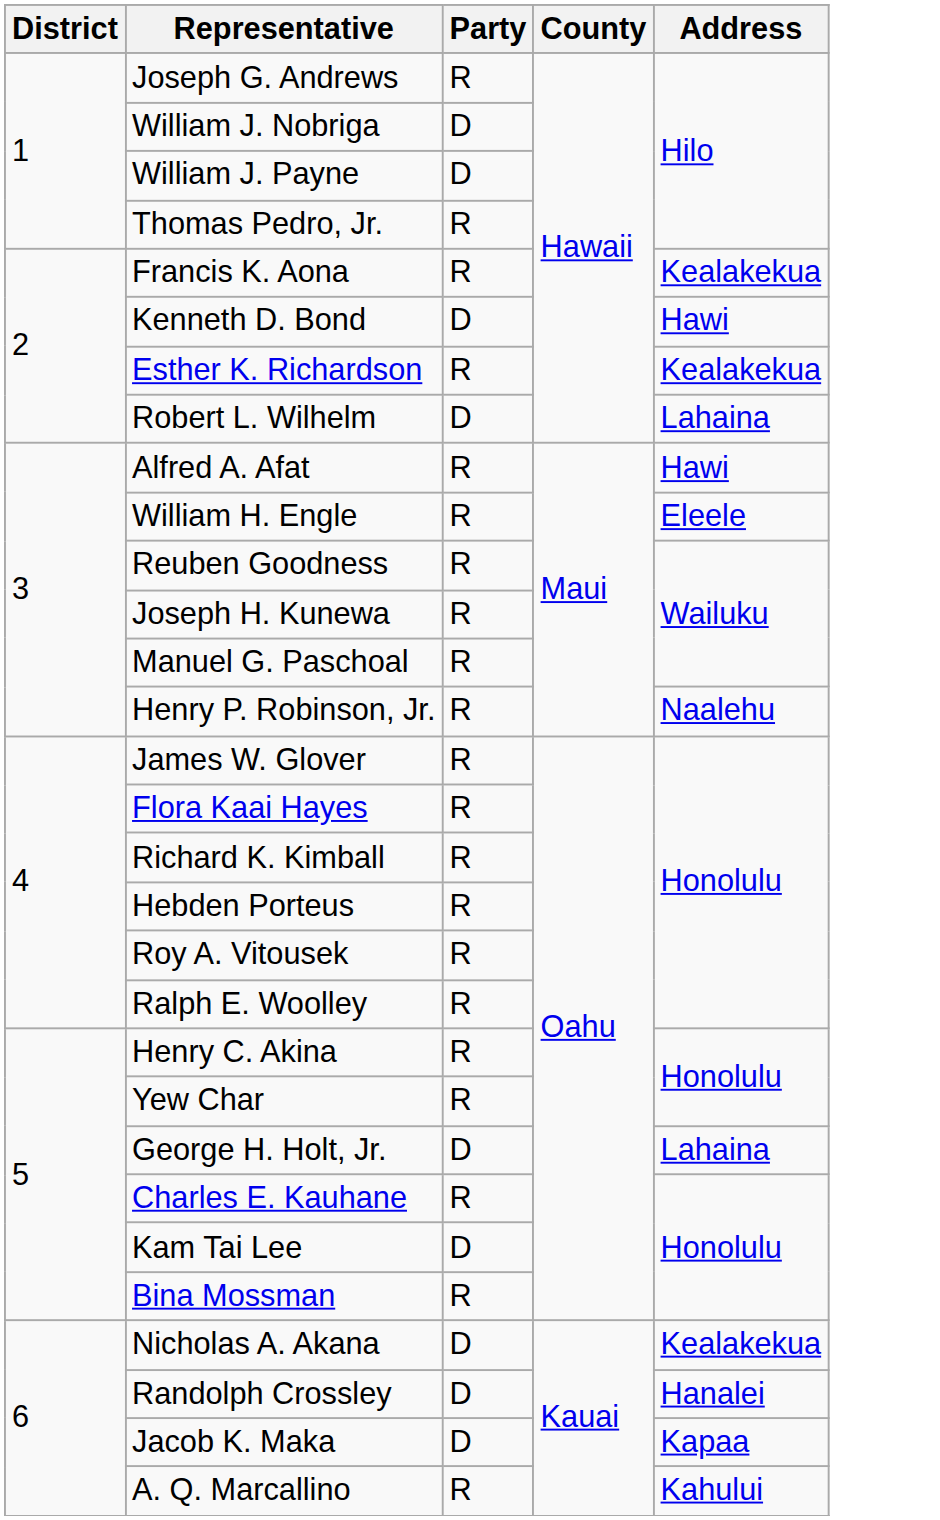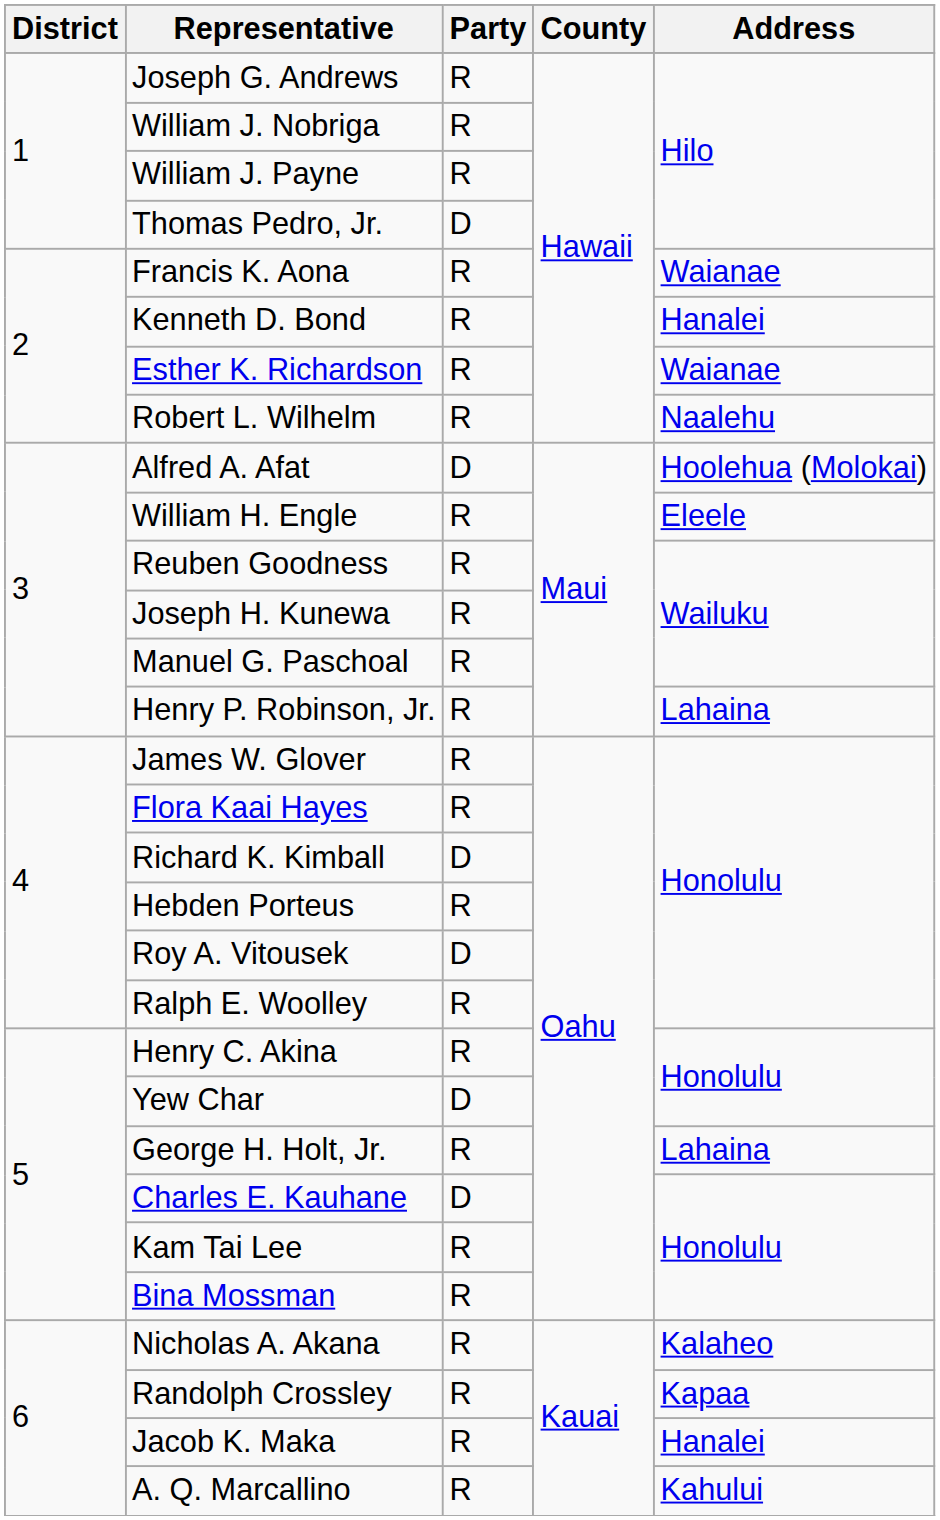William J. Nobriga | Party: D -> R
William J. Payne | Party: D -> R
Thomas Pedro, Jr. | Party: R -> D
Francis K. Aona | Address: Kealakekua -> Waianae
Kenneth D. Bond | Party: D -> R
Kenneth D. Bond | Address: Hawi -> Hanalei
Esther K. Richardson | Address: Kealakekua -> Waianae
Robert L. Wilhelm | Party: D -> R
Robert L. Wilhelm | Address: Lahaina -> Naalehu
Alfred A. Afat | Party: R -> D
Alfred A. Afat | Address: Hawi -> Hoolehua (Molokai)
Henry P. Robinson, Jr. | Address: Naalehu -> Lahaina
Richard K. Kimball | Party: R -> D
Roy A. Vitousek | Party: R -> D
Yew Char | Party: R -> D
George H. Holt, Jr. | Party: D -> R
Charles E. Kauhane | Party: R -> D
Kam Tai Lee | Party: D -> R
Nicholas A. Akana | Party: D -> R
Nicholas A. Akana | Address: Kealakekua -> Kalaheo
Randolph Crossley | Party: D -> R
Randolph Crossley | Address: Hanalei -> Kapaa
Jacob K. Maka | Party: D -> R
Jacob K. Maka | Address: Kapaa -> Hanalei
